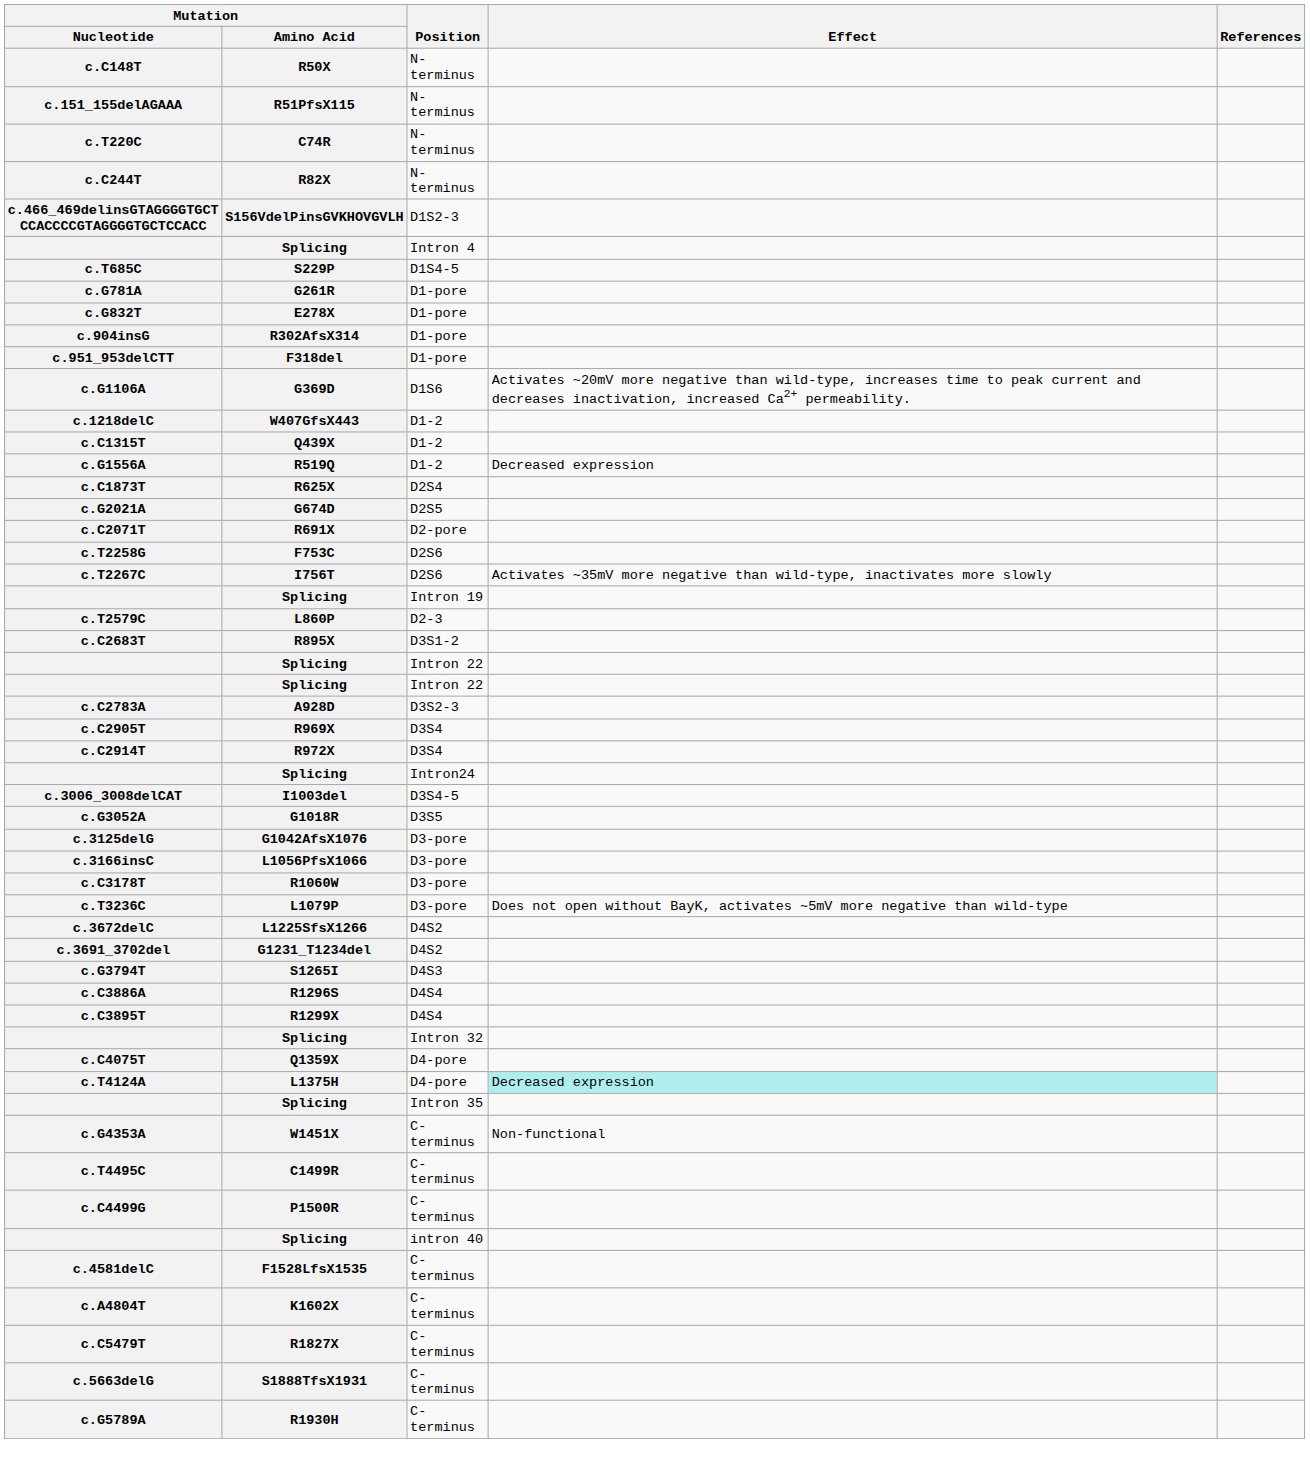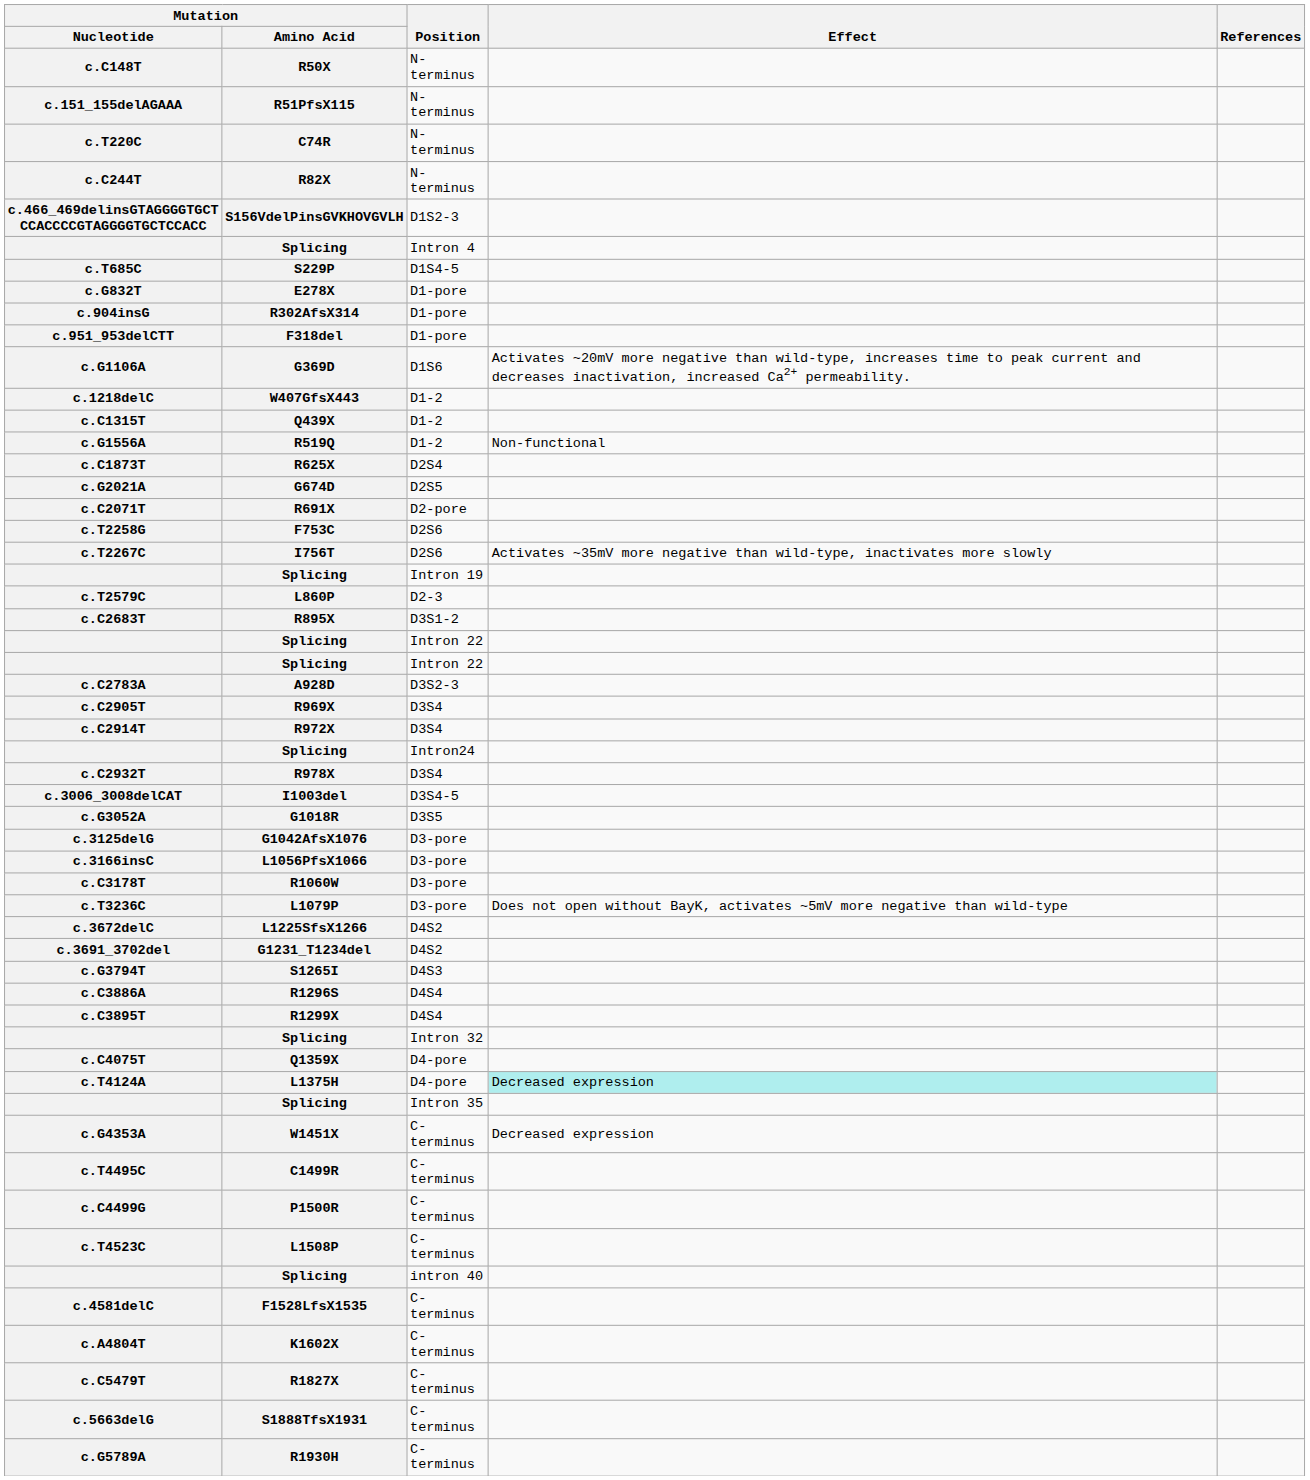- row: c.G781A | G261R | D1-pore
c.G1556A | Effect: Decreased expression -> Non-functional
+ row: c.C2932T | R978X | D3S4
c.G4353A | Effect: Non-functional -> Decreased expression
+ row: c.T4523C | L1508P | C-terminus
